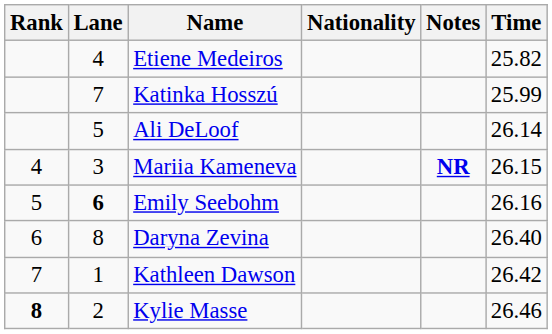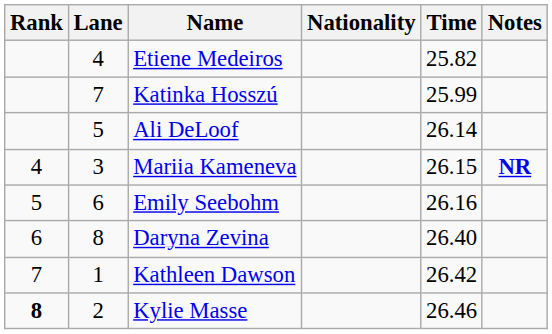columns swapped: Time <-> Notes
Emily Seebohm | Lane: bold -> normal
